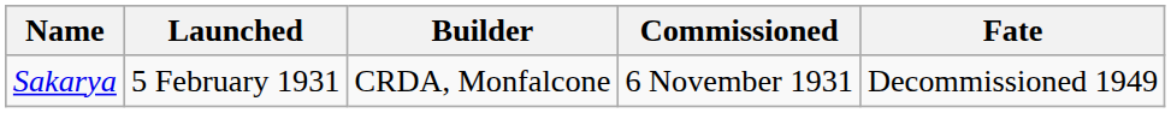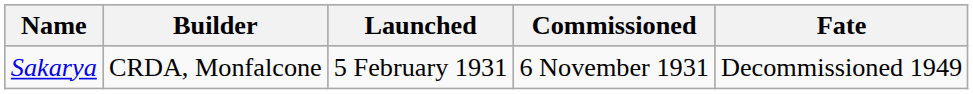columns swapped: Builder <-> Launched
